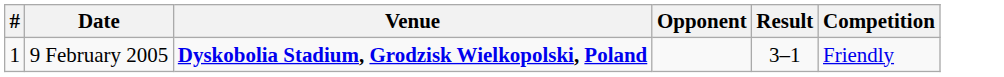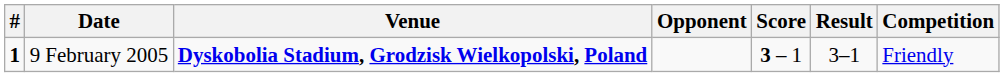+ column: Score | 3 – 1
9 February 2005 | #: normal -> bold
